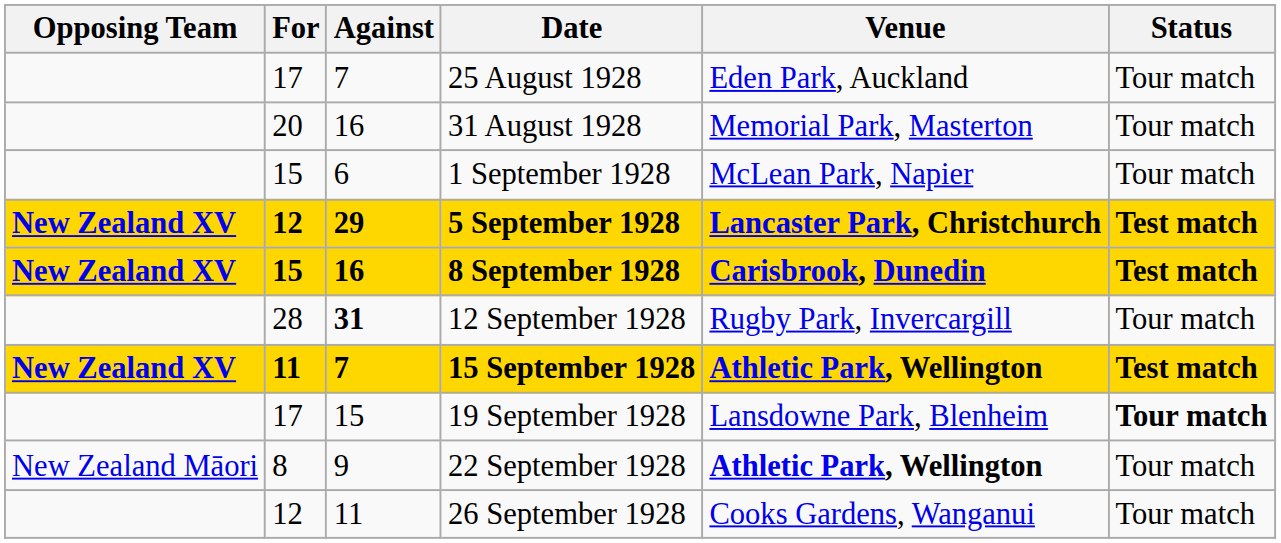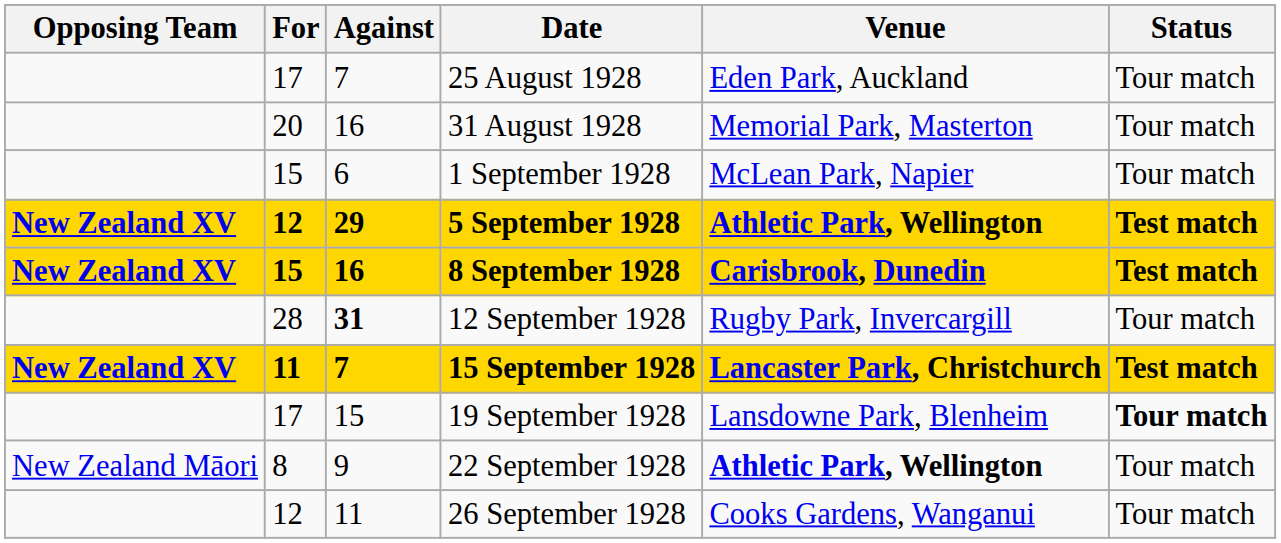5 September 1928 | Venue: Lancaster Park, Christchurch -> Athletic Park, Wellington
15 September 1928 | Venue: Athletic Park, Wellington -> Lancaster Park, Christchurch
